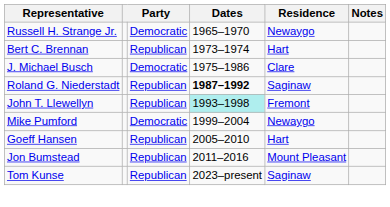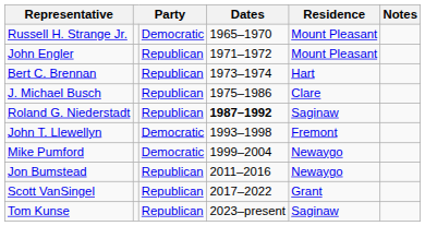Russell H. Strange Jr. | Residence: Newaygo -> Mount Pleasant
+ row: John Engler | Republican | 1971–1972 | Mount Pleasant
J. Michael Busch | column 3: Democratic -> Republican
John T. Llewellyn | column 3: Republican -> Democratic
John T. Llewellyn | Dates: paleturquoise background -> no background
- row: Goeff Hansen | Republican | 2005–2010 | Hart
Jon Bumstead | Residence: Mount Pleasant -> Newaygo
+ row: Scott VanSingel | Republican | 2017–2022 | Grant
